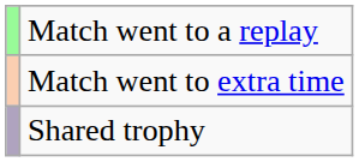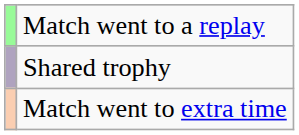rows swapped: Match went to extra time <-> Shared trophy
